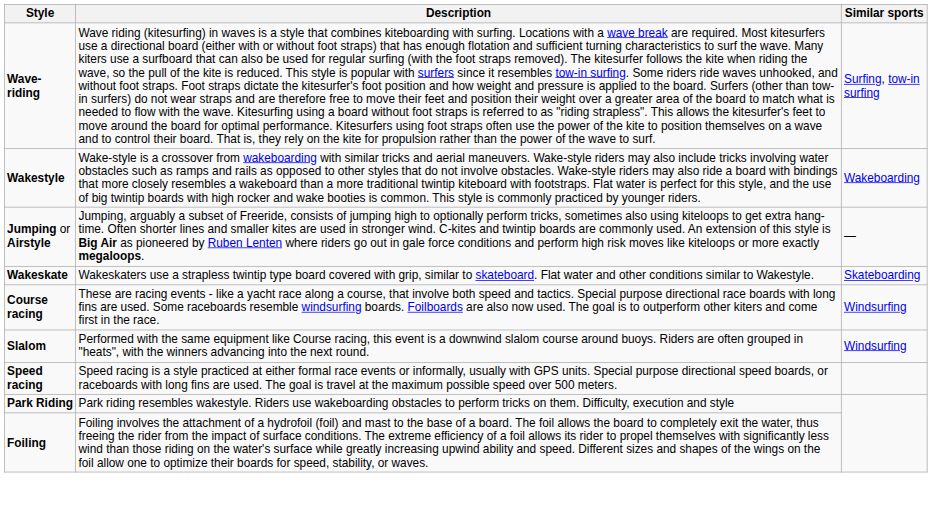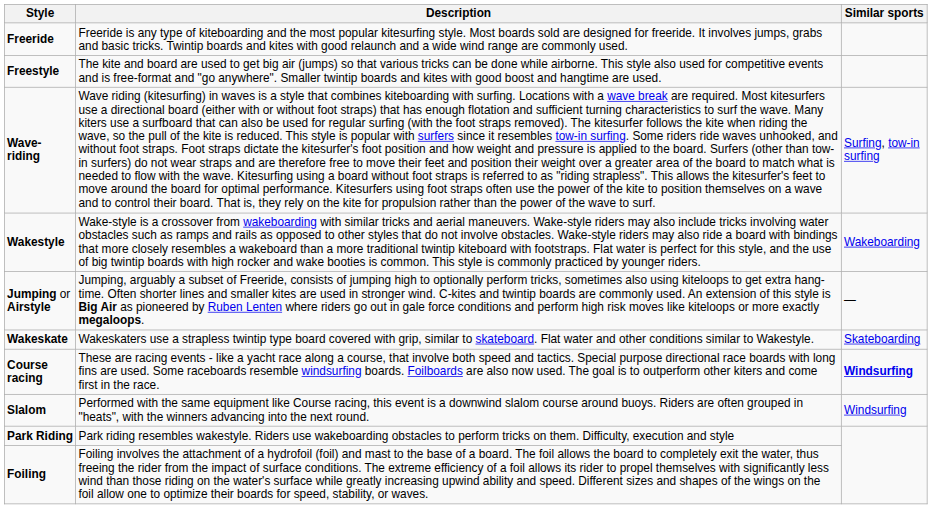+ row: Freeride | Freeride is any type of kiteboarding and the most popular kitesurfing style. Most boards sold are designed for freeride. It involves jumps, grabs and basic tricks. Twintip boards and kites with good relaunch and a wide wind range are commonly used.
+ row: Freestyle | The kite and board are used to get big air (jumps) so that various tricks can be done while airborne. This style also used for competitive events and is free-format and "go anywhere". Smaller twintip boards and kites with good boost and hangtime are used.
Course racing | Similar sports: normal -> bold
- row: Speed racing | Speed racing is a style practiced at either formal race events or informally, usually with GPS units. Special purpose directional speed boards, or raceboards with long fins are used. The goal is travel at the maximum possible speed over 500 meters.
